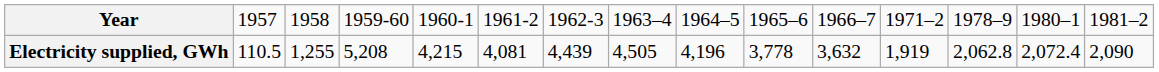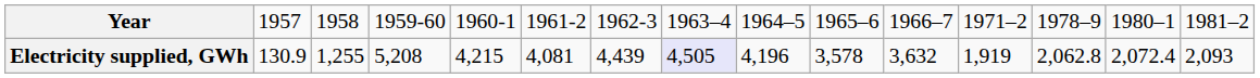Electricity supplied, GWh | column 2: 110.5 -> 130.9
Electricity supplied, GWh | column 8: no background -> lavender background
Electricity supplied, GWh | column 10: 3,778 -> 3,578
Electricity supplied, GWh | column 15: 2,090 -> 2,093
